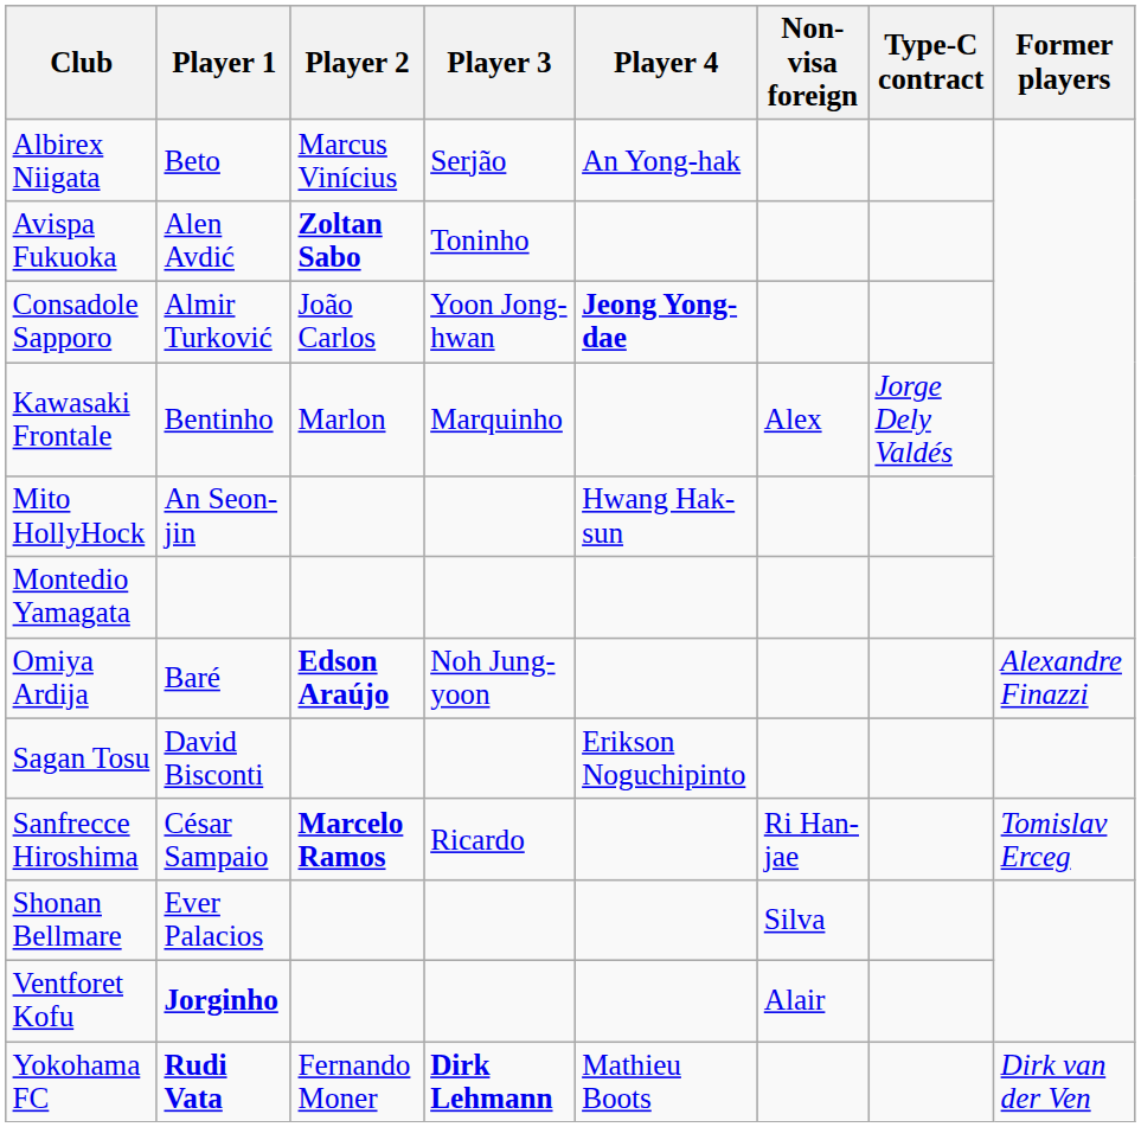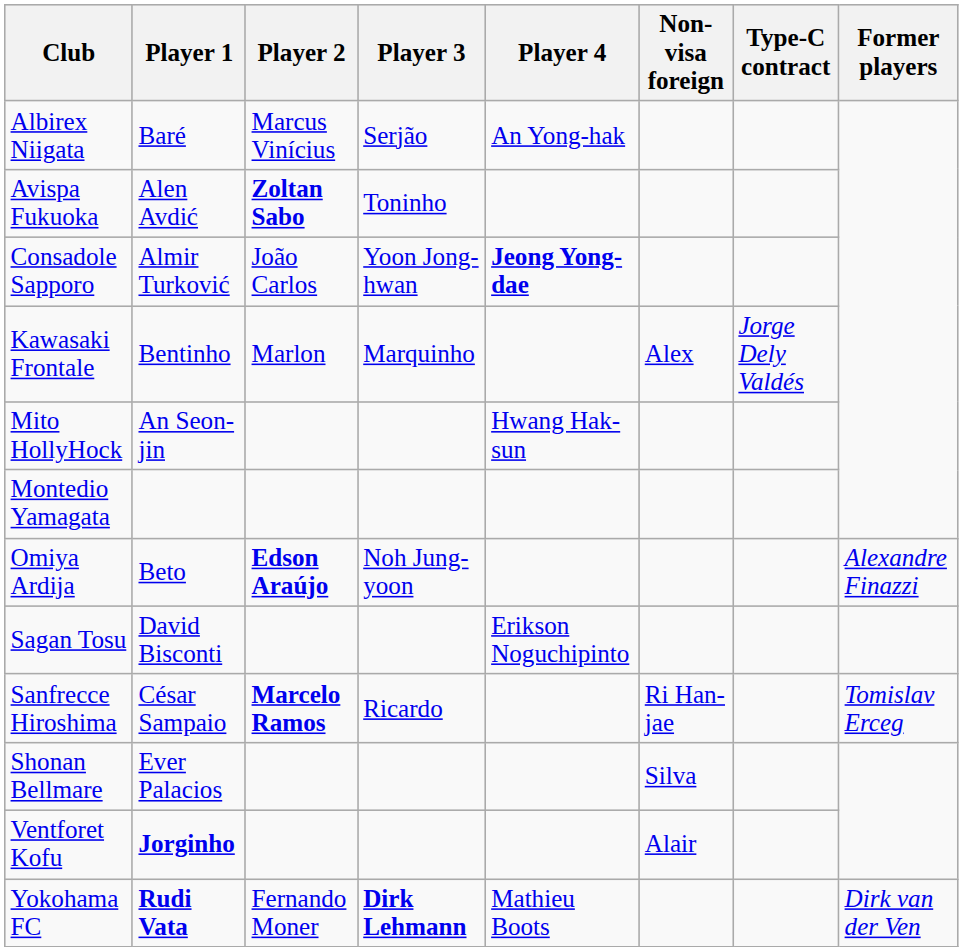Albirex Niigata | Player 1: Beto -> Baré
Omiya Ardija | Player 1: Baré -> Beto
